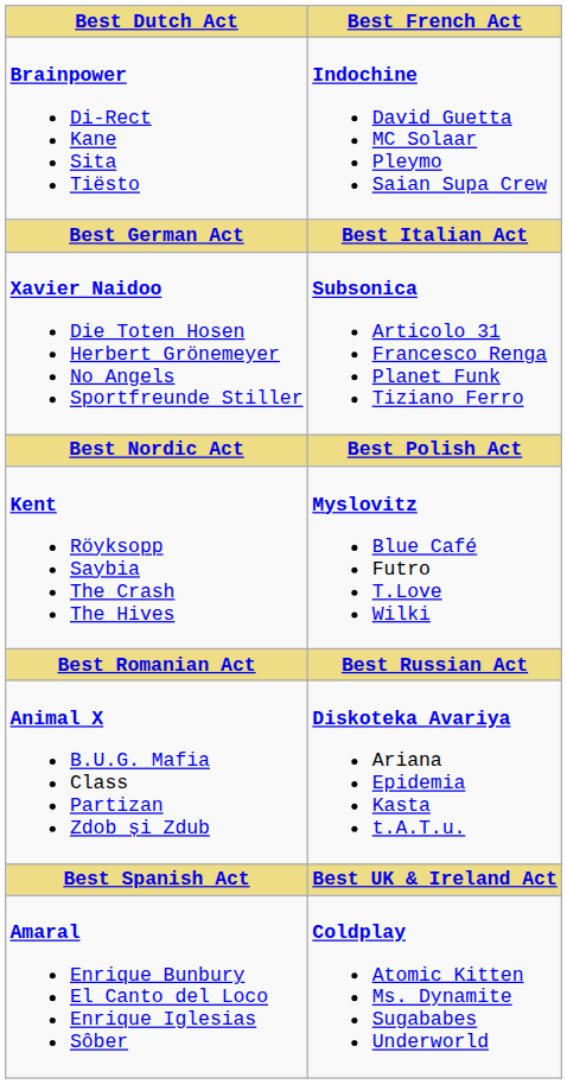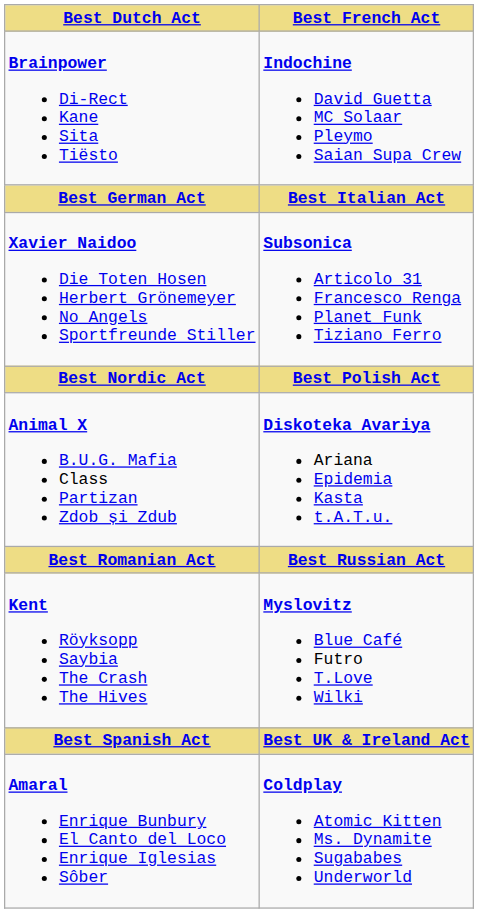rows swapped: Kent Röyksopp Saybia The Crash The Hives <-> Animal X B.U.G. Mafia Class Partizan Zdob și Zdub
